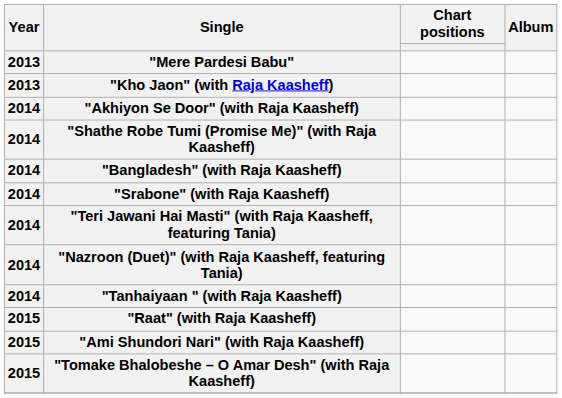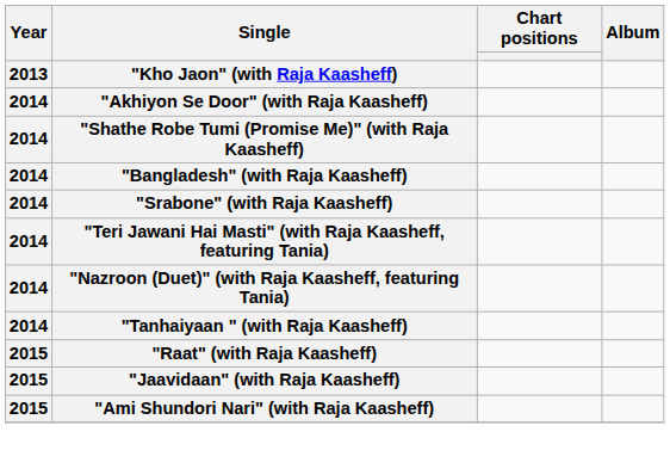- row: 2013 | "Mere Pardesi Babu"
+ row: 2015 | "Jaavidaan" (with Raja Kaasheff)
- row: 2015 | "Tomake Bhalobeshe – O Amar Desh" (with Raja Kaasheff)
